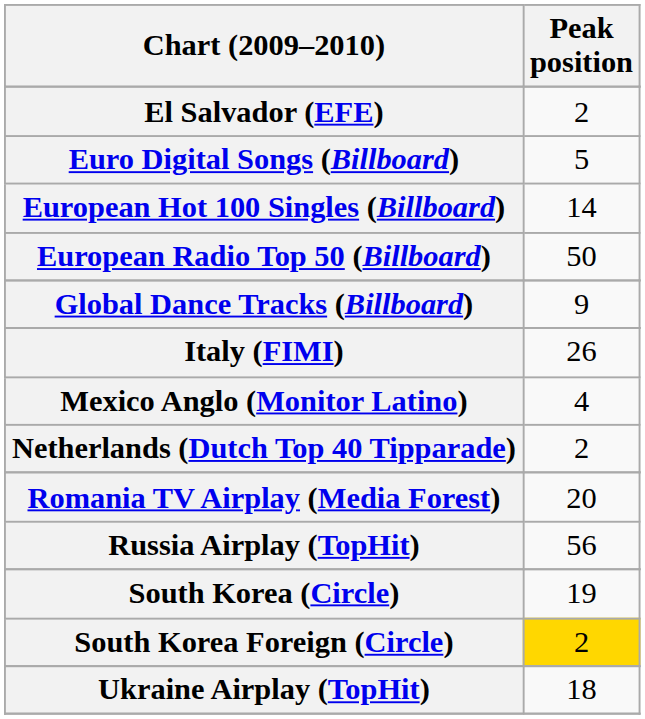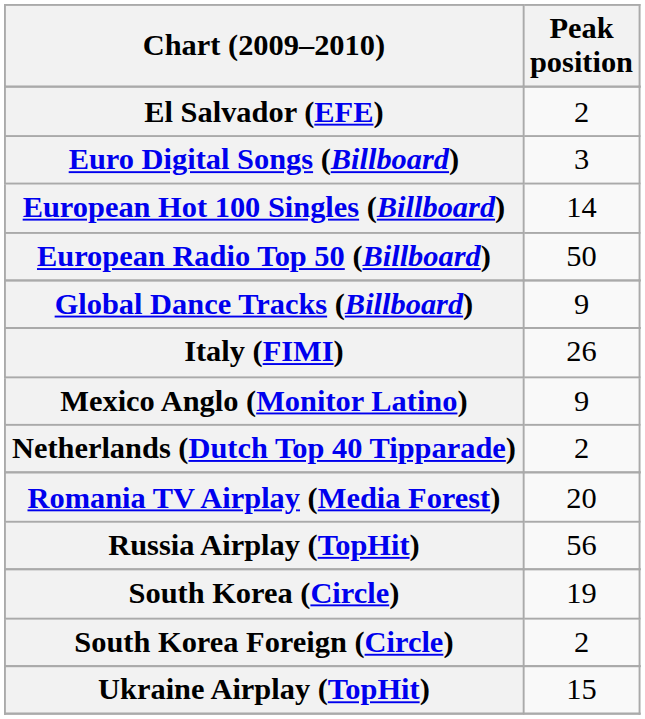Euro Digital Songs (Billboard) | Peak position: 5 -> 3
Mexico Anglo (Monitor Latino) | Peak position: 4 -> 9
South Korea Foreign (Circle) | Peak position: gold background -> no background
Ukraine Airplay (TopHit) | Peak position: 18 -> 15
